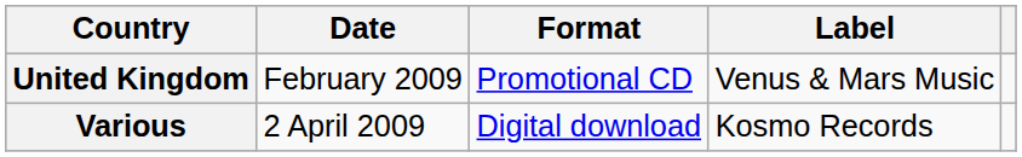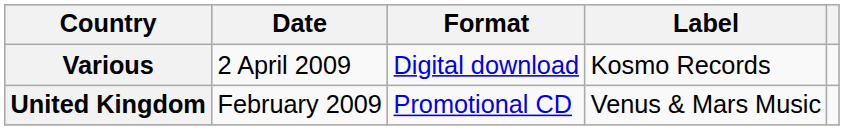rows swapped: United Kingdom <-> Various
